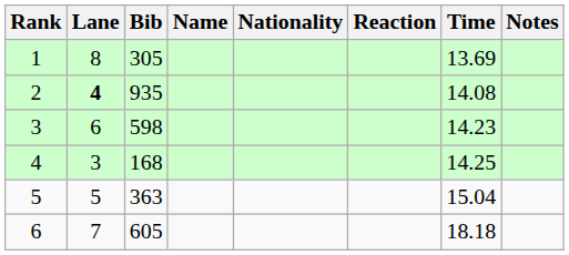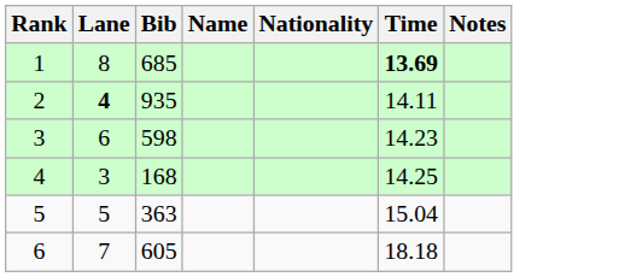- column: Reaction
1 | Bib: 305 -> 685
1 | Time: normal -> bold
2 | Time: 14.08 -> 14.11
